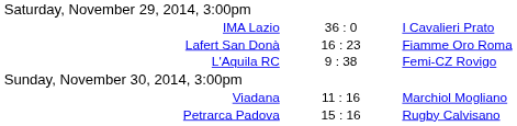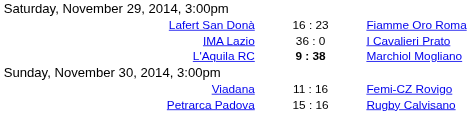rows swapped: IMA Lazio <-> Lafert San Donà
L'Aquila RC | column 2: normal -> bold
L'Aquila RC | column 3: Femi-CZ Rovigo -> Marchiol Mogliano
Viadana | column 3: Marchiol Mogliano -> Femi-CZ Rovigo
